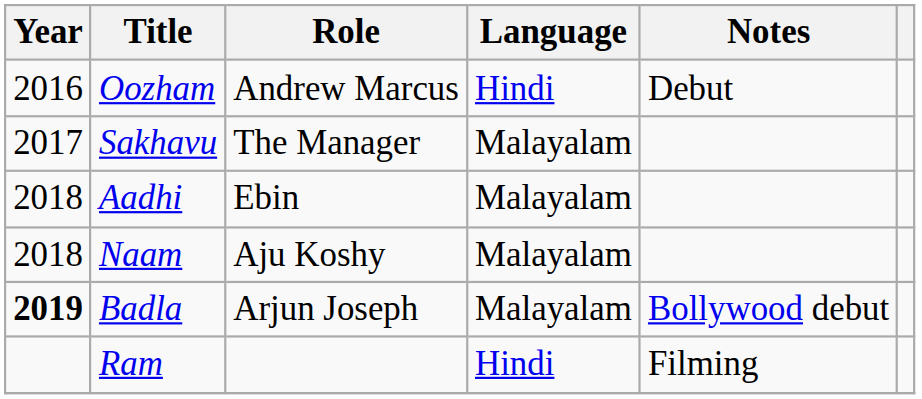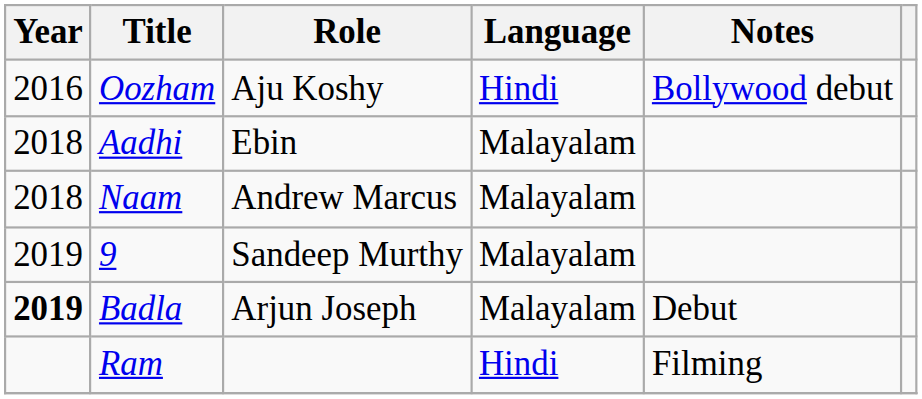Oozham | Role: Andrew Marcus -> Aju Koshy
Oozham | Notes: Debut -> Bollywood debut
- row: 2017 | Sakhavu | The Manager | Malayalam
Naam | Role: Aju Koshy -> Andrew Marcus
+ row: 2019 | 9 | Sandeep Murthy | Malayalam
Badla | Notes: Bollywood debut -> Debut
